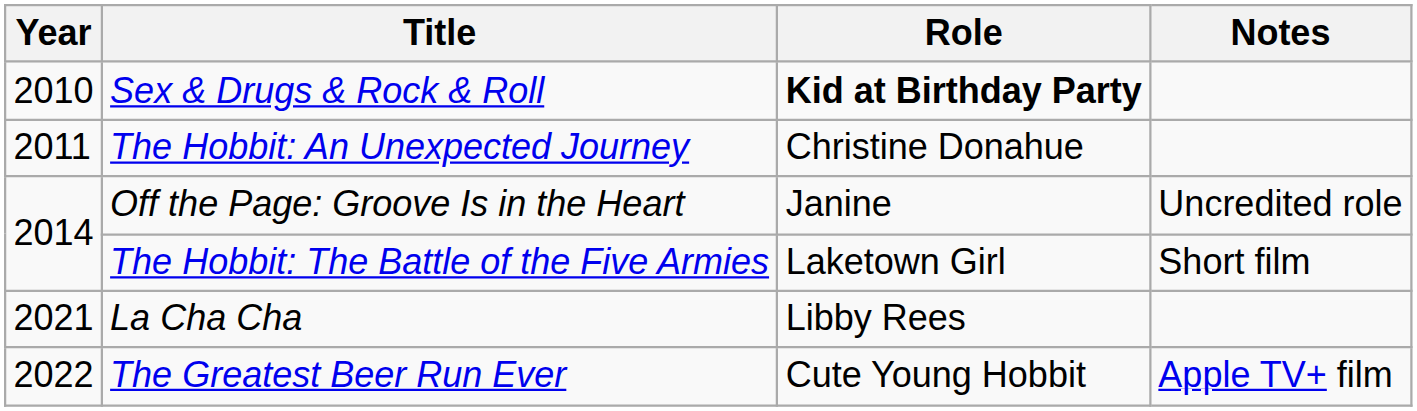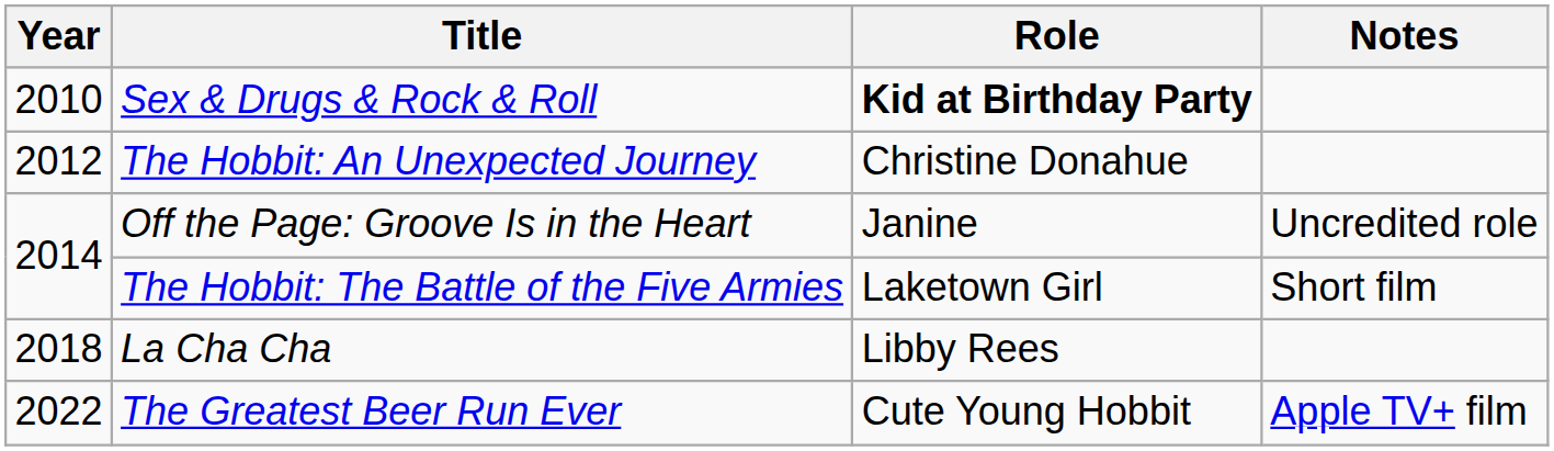The Hobbit: An Unexpected Journey | Year: 2011 -> 2012
La Cha Cha | Year: 2021 -> 2018
